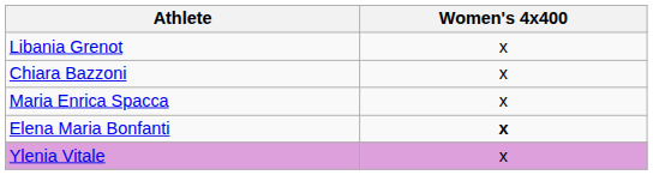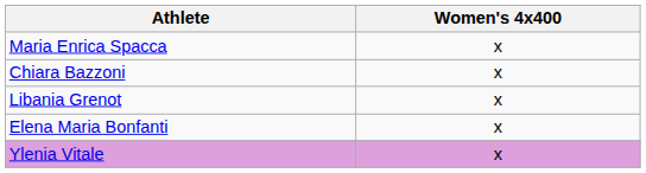rows swapped: Libania Grenot <-> Maria Enrica Spacca
Elena Maria Bonfanti | Women's 4x400: bold -> normal
